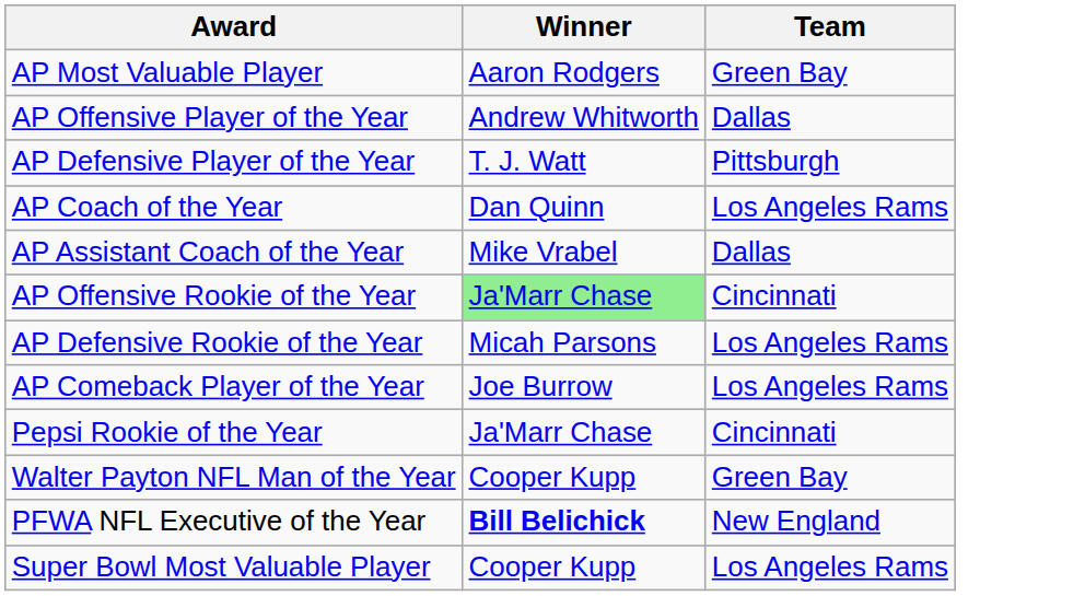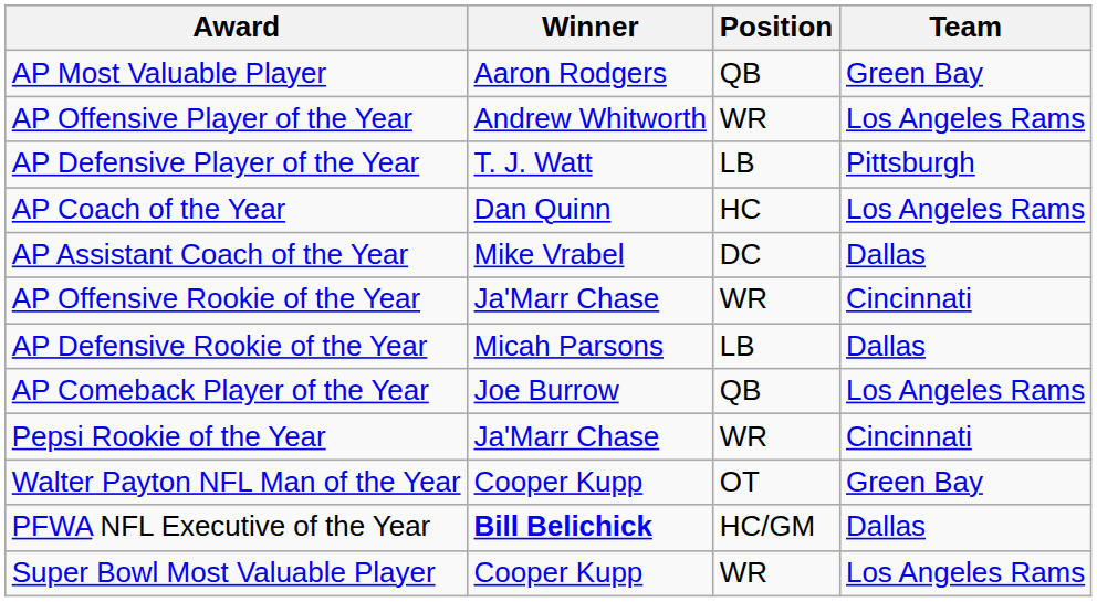+ column: Position | QB | WR | LB | HC | DC | WR | LB | QB | WR | OT | HC/GM | WR
AP Offensive Player of the Year | Team: Dallas -> Los Angeles Rams
AP Offensive Rookie of the Year | Winner: lightgreen background -> no background
AP Defensive Rookie of the Year | Team: Los Angeles Rams -> Dallas
PFWA NFL Executive of the Year | Team: New England -> Dallas
